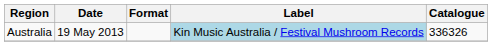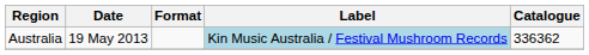Australia | Catalogue: 336326 -> 336362
